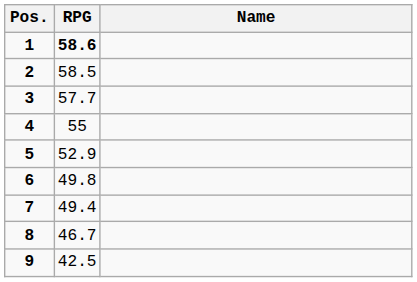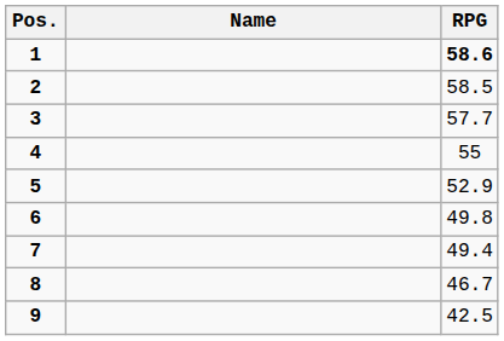columns swapped: Name <-> RPG
